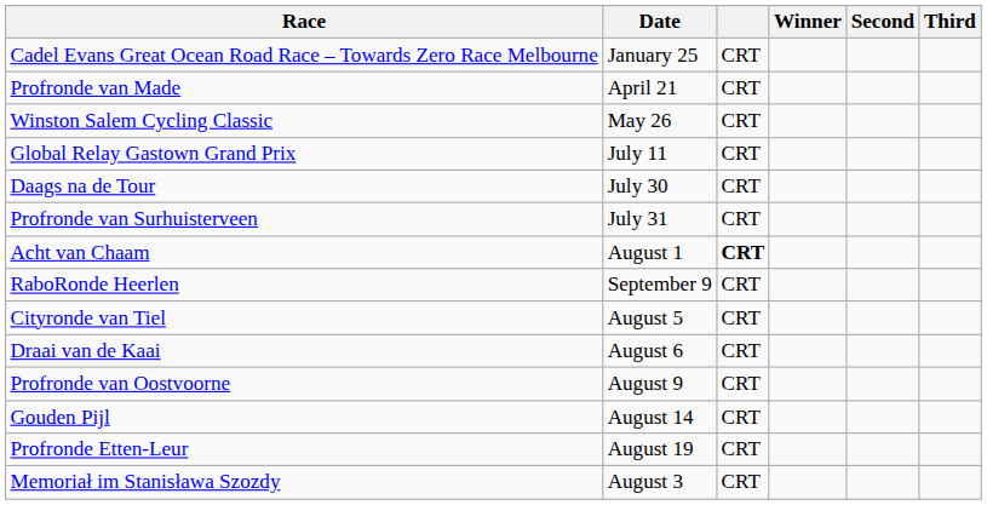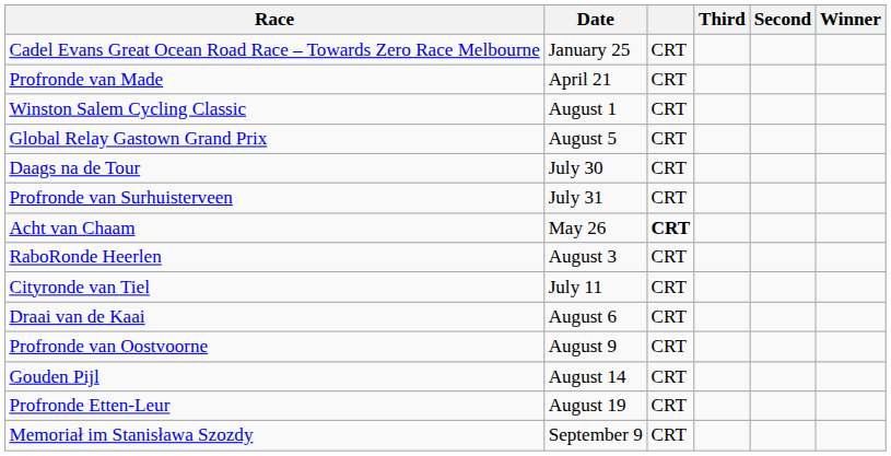columns swapped: Winner <-> Third
Winston Salem Cycling Classic | Date: May 26 -> August 1
Global Relay Gastown Grand Prix | Date: July 11 -> August 5
Acht van Chaam | Date: August 1 -> May 26
RaboRonde Heerlen | Date: September 9 -> August 3
Cityronde van Tiel | Date: August 5 -> July 11
Memoriał im Stanisława Szozdy | Date: August 3 -> September 9
